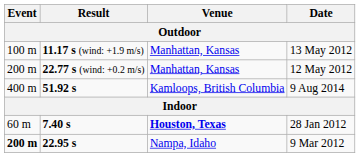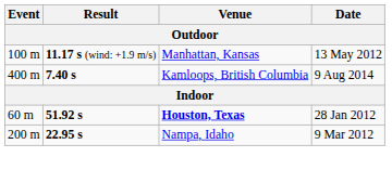- row: 200 m | 22.77 s (wind: +0.2 m/s) | Manhattan, Kansas | 12 May 2012
9 Aug 2014 | Result: 51.92 s -> 7.40 s
28 Jan 2012 | Result: 7.40 s -> 51.92 s
9 Mar 2012 | Event: bold -> normal
